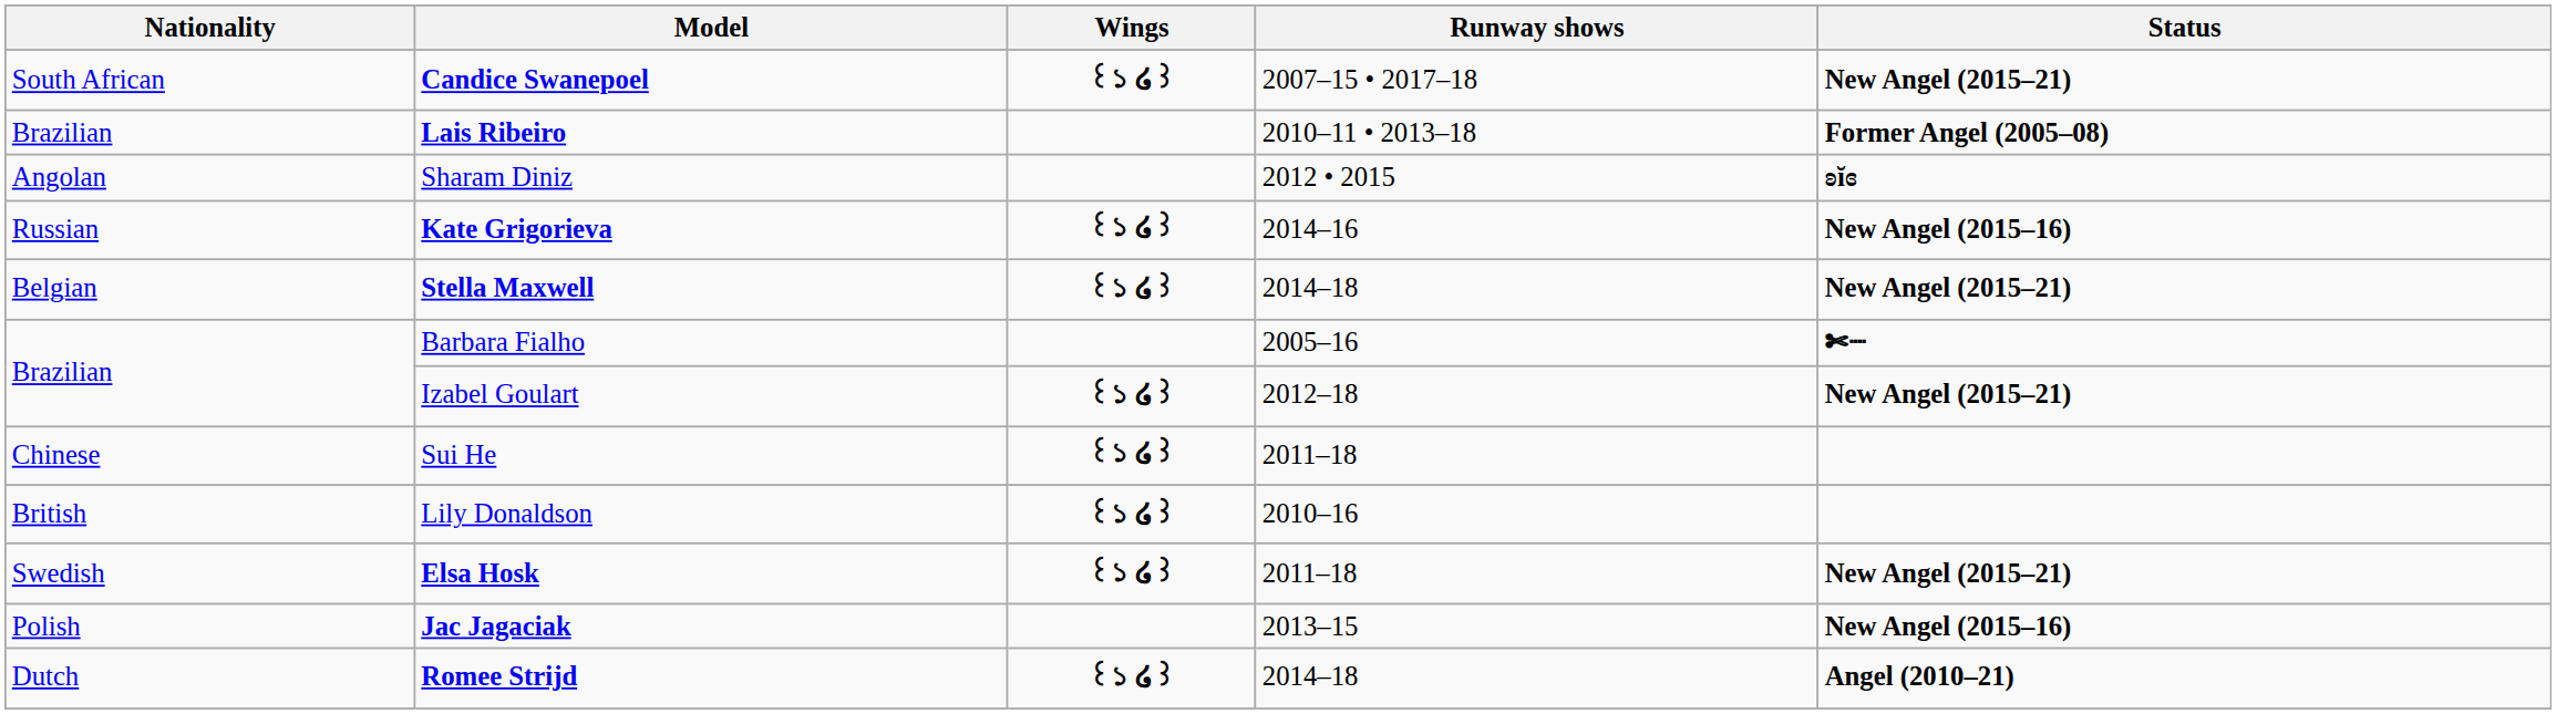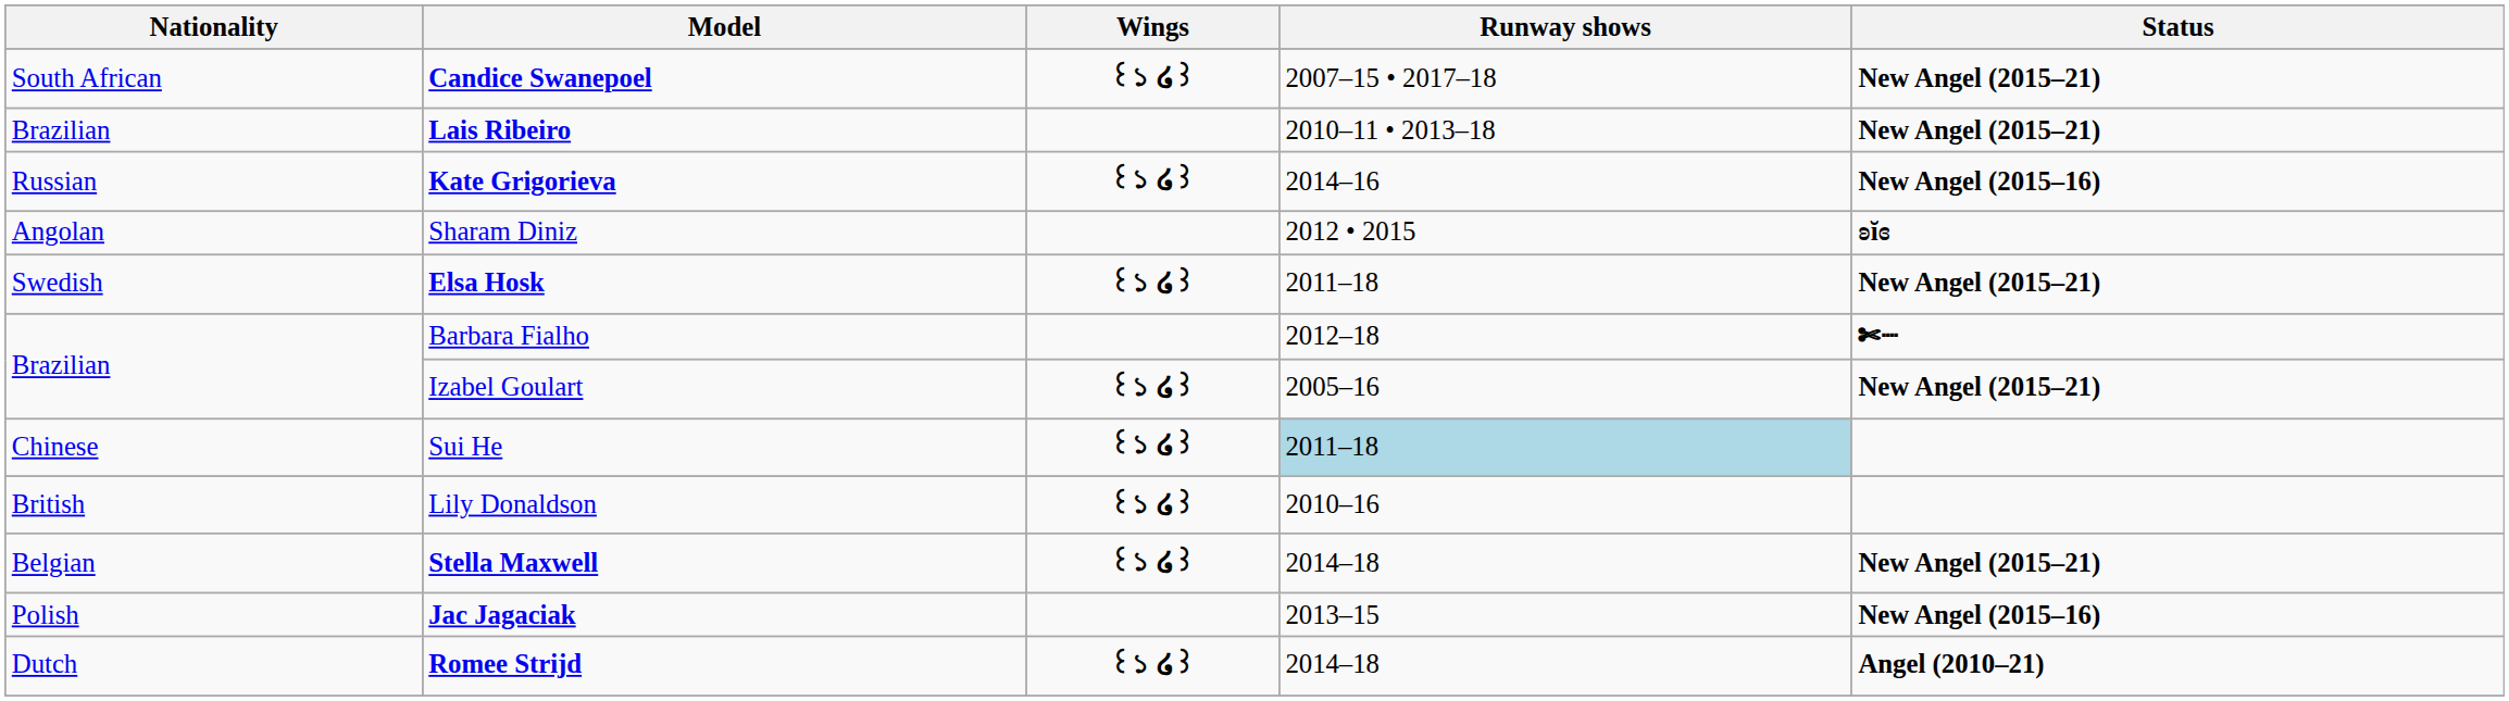Lais Ribeiro | Status: Former Angel (2005–08) -> New Angel (2015–21)
rows swapped: Sharam Diniz <-> Kate Grigorieva
rows swapped: Elsa Hosk <-> Stella Maxwell
Barbara Fialho | Runway shows: 2005–16 -> 2012–18
Izabel Goulart | Runway shows: 2012–18 -> 2005–16
Sui He | Runway shows: no background -> lightblue background
